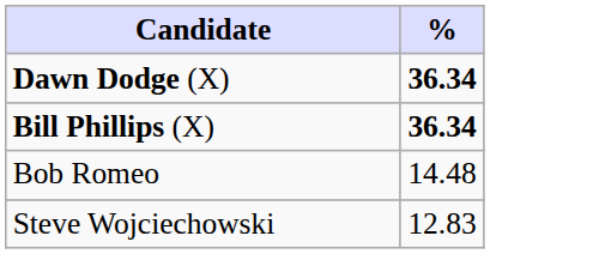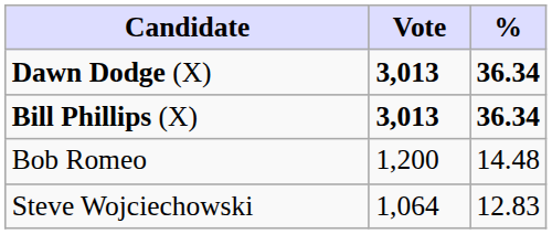+ column: Vote | 3,013 | 3,013 | 1,200 | 1,064
